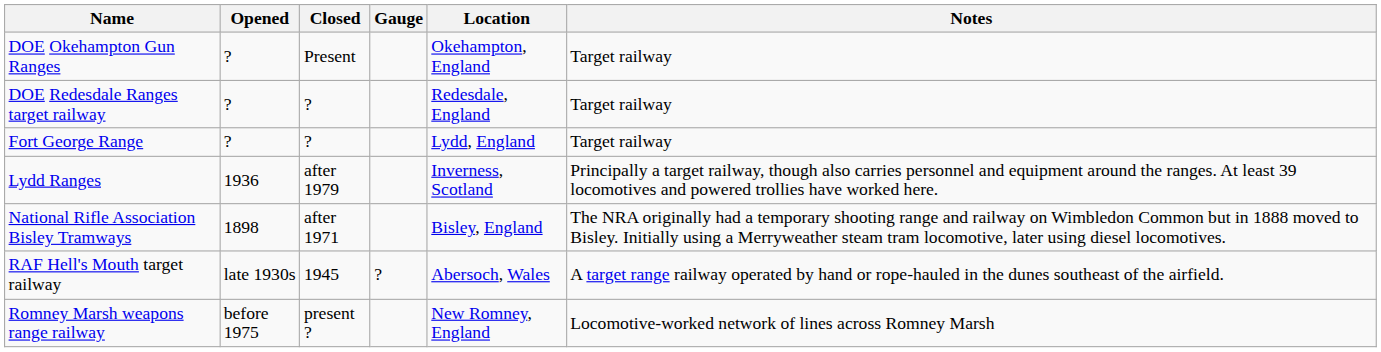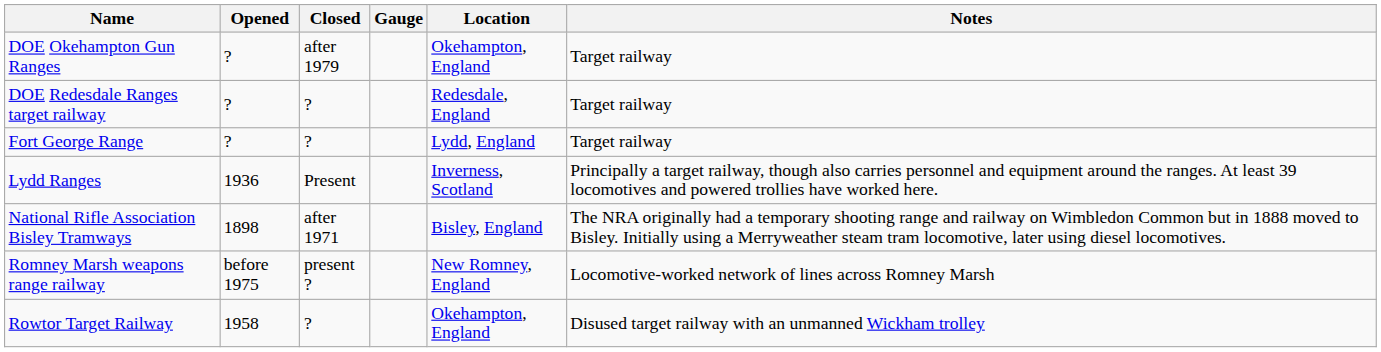DOE Okehampton Gun Ranges | Closed: Present -> after 1979
Lydd Ranges | Closed: after 1979 -> Present
- row: RAF Hell's Mouth target railway | late 1930s | 1945 | ? | Abersoch, Wales | A target range railway operated by hand or rope-hauled in the dunes southeast of the airfield.
+ row: Rowtor Target Railway | 1958 | ? | Okehampton, England | Disused target railway with an unmanned Wickham trolley
